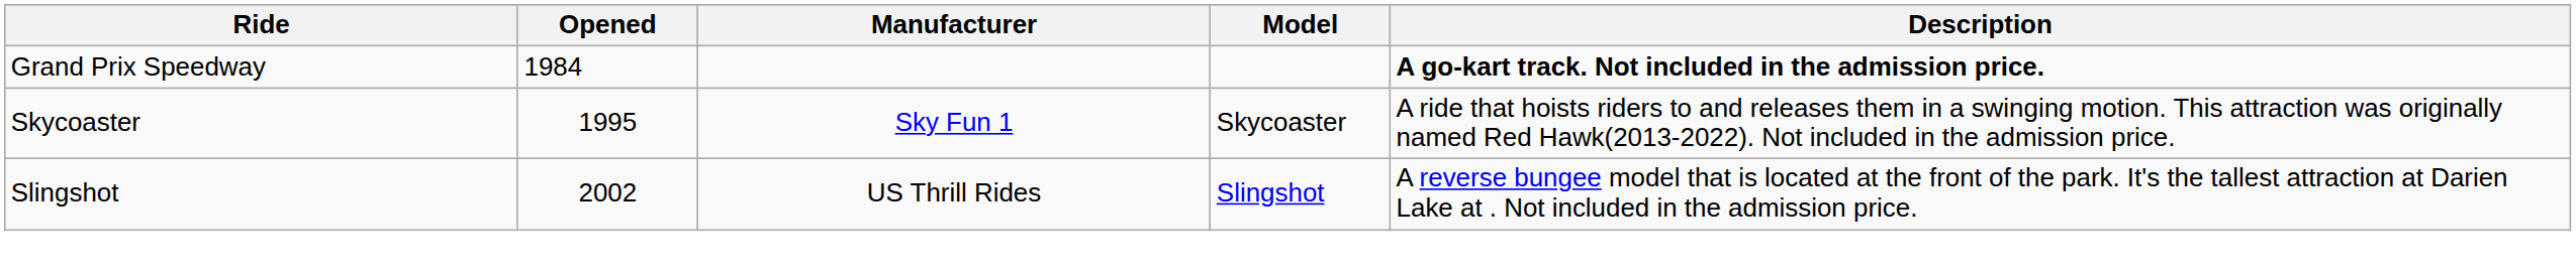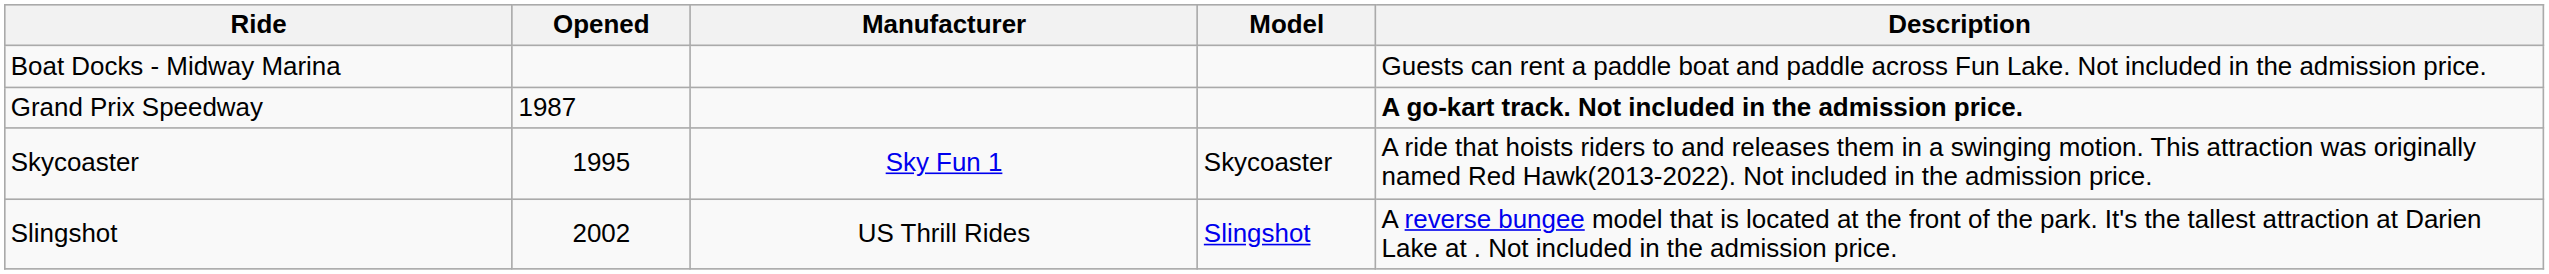+ row: Boat Docks - Midway Marina | Guests can rent a paddle boat and paddle across Fun Lake. Not included in the admission price.
Grand Prix Speedway | Opened: 1984 -> 1987
